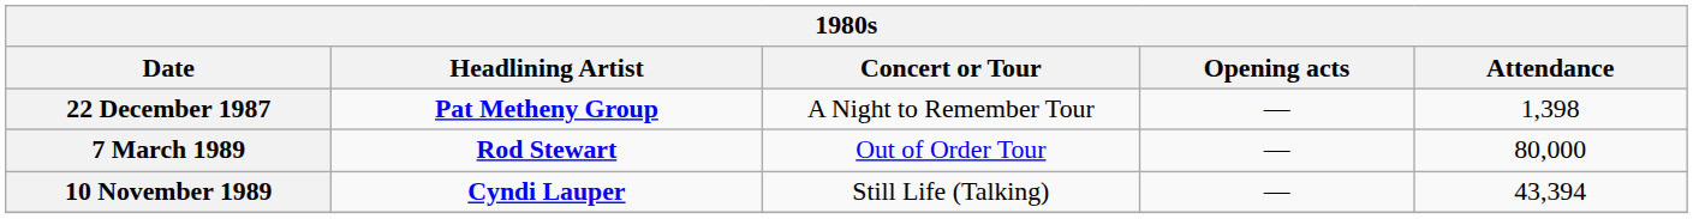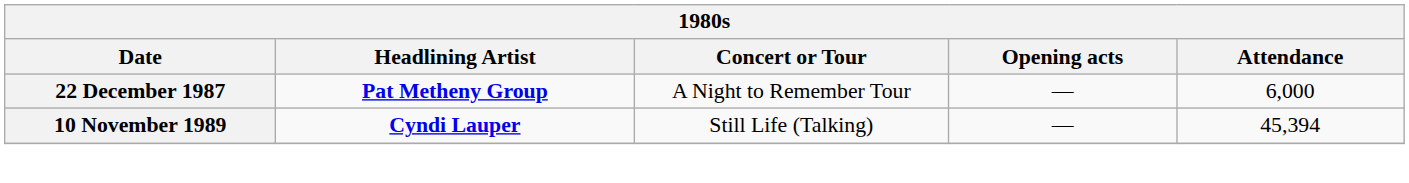22 December 1987 | Attendance: 1,398 -> 6,000
- row: 7 March 1989 | Rod Stewart | Out of Order Tour | — | 80,000
10 November 1989 | Attendance: 43,394 -> 45,394
